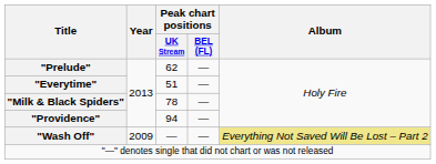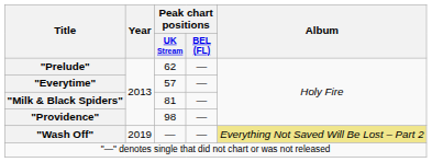"Everytime" | Peak chart positions / UK Stream: 51 -> 57
"Milk & Black Spiders" | Peak chart positions / UK Stream: 78 -> 81
"Providence" | Peak chart positions / UK Stream: 94 -> 98
"Wash Off" | Year: 2009 -> 2019
